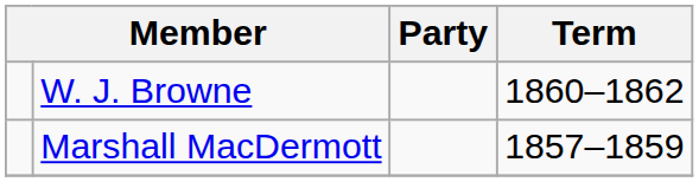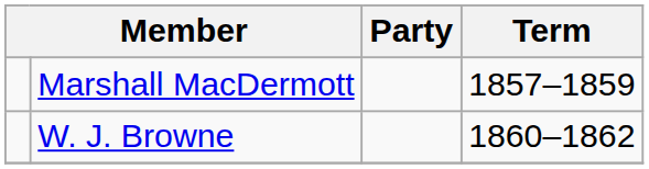rows swapped: Marshall MacDermott <-> W. J. Browne
